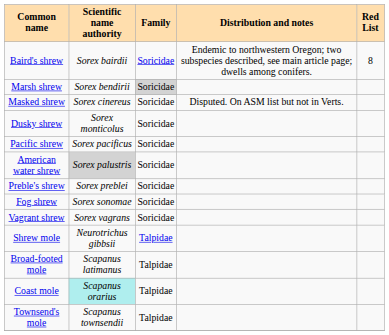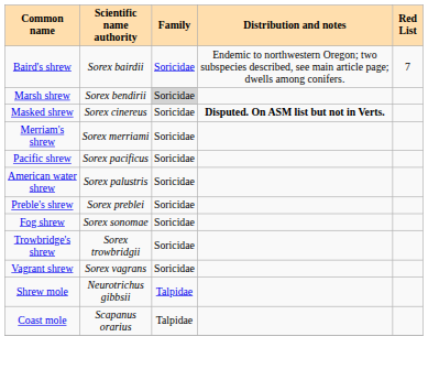Baird's shrew | Red List: 8 -> 7
Masked shrew | Distribution and notes: normal -> bold
+ row: Merriam's shrew | Sorex merriami | Soricidae
- row: Dusky shrew | Sorex monticolus | Soricidae
American water shrew | Scientific name authority: lightgrey background -> no background
+ row: Trowbridge's shrew | Sorex trowbridgii | Soricidae
- row: Broad-footed mole | Scapanus latimanus | Talpidae
Coast mole | Scientific name authority: paleturquoise background -> no background
- row: Townsend's mole | Scapanus townsendii | Talpidae
